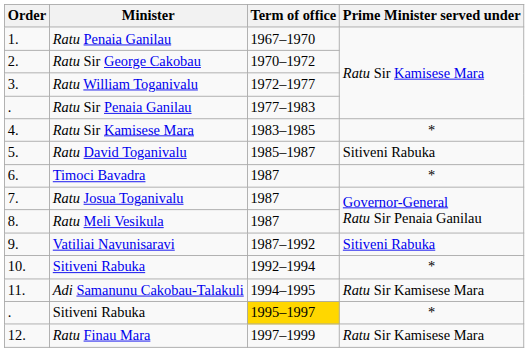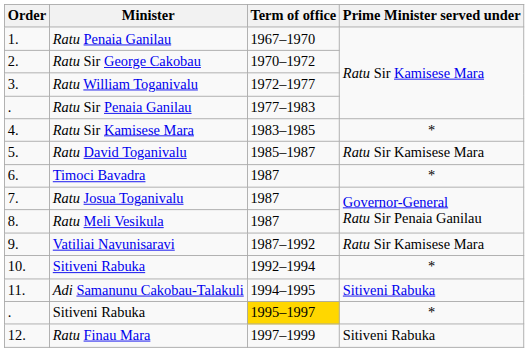Ratu David Toganivalu | Prime Minister served under: Sitiveni Rabuka -> Ratu Sir Kamisese Mara
Vatiliai Navunisaravi | Prime Minister served under: Sitiveni Rabuka -> Ratu Sir Kamisese Mara
Adi Samanunu Cakobau-Talakuli | Prime Minister served under: Ratu Sir Kamisese Mara -> Sitiveni Rabuka
Ratu Finau Mara | Prime Minister served under: Ratu Sir Kamisese Mara -> Sitiveni Rabuka
